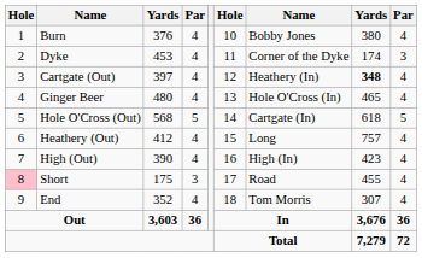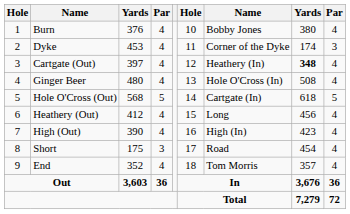Ginger Beer | column 8: 465 -> 508
Heathery (Out) | column 8: 757 -> 456
Short | column 1: pink background -> no background
Short | column 8: 455 -> 454
End | column 8: 307 -> 357
